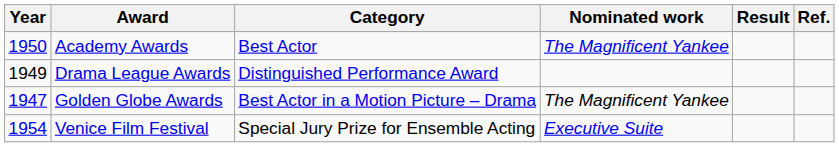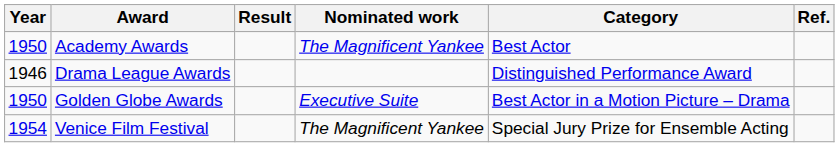columns swapped: Category <-> Result
Drama League Awards | Year: 1949 -> 1946
Golden Globe Awards | Year: 1947 -> 1950
Golden Globe Awards | Nominated work: The Magnificent Yankee -> Executive Suite
Venice Film Festival | Nominated work: Executive Suite -> The Magnificent Yankee
